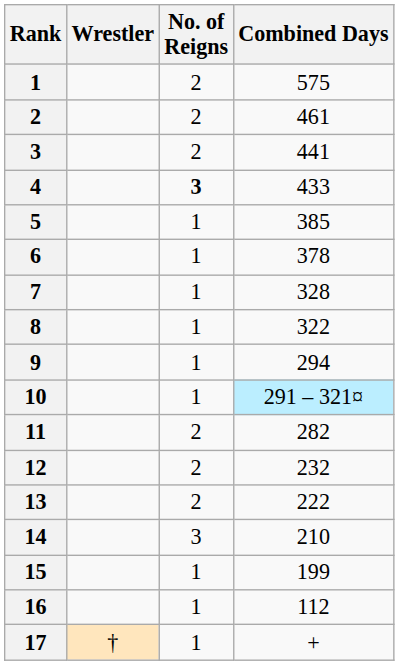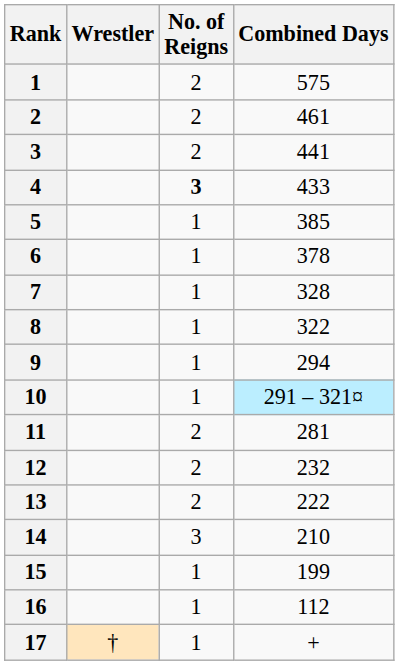11 | Combined Days: 282 -> 281
